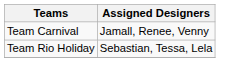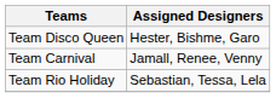+ row: Team Disco Queen | Hester, Bishme, Garo
